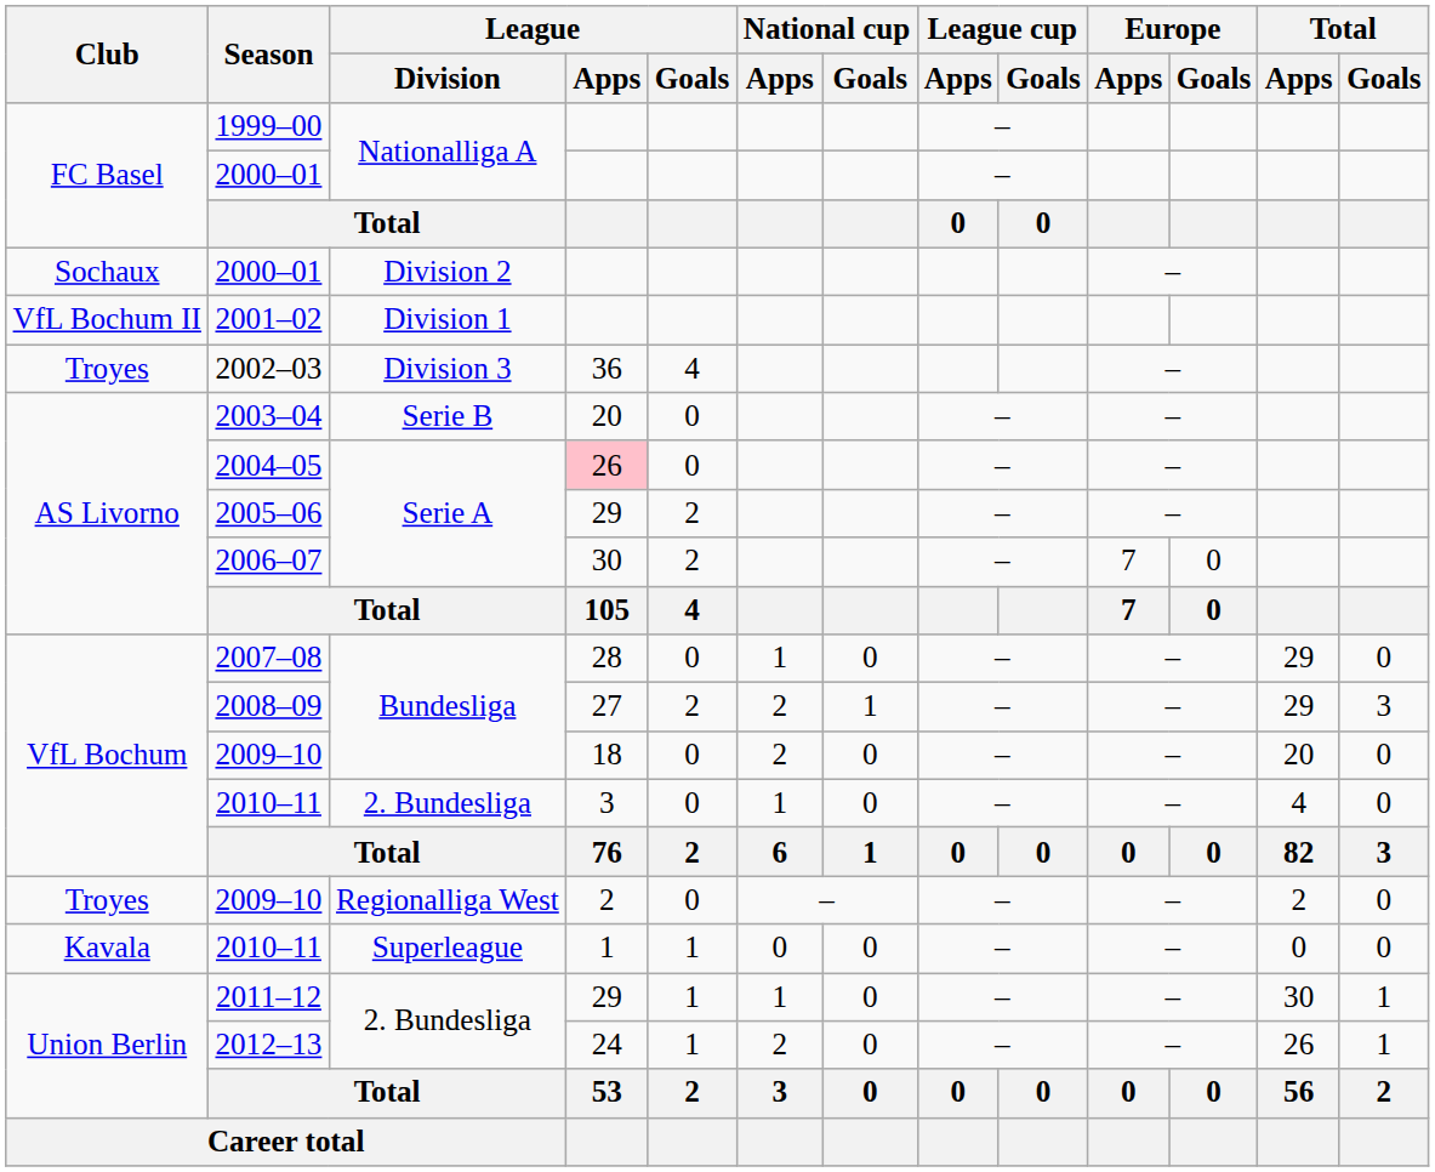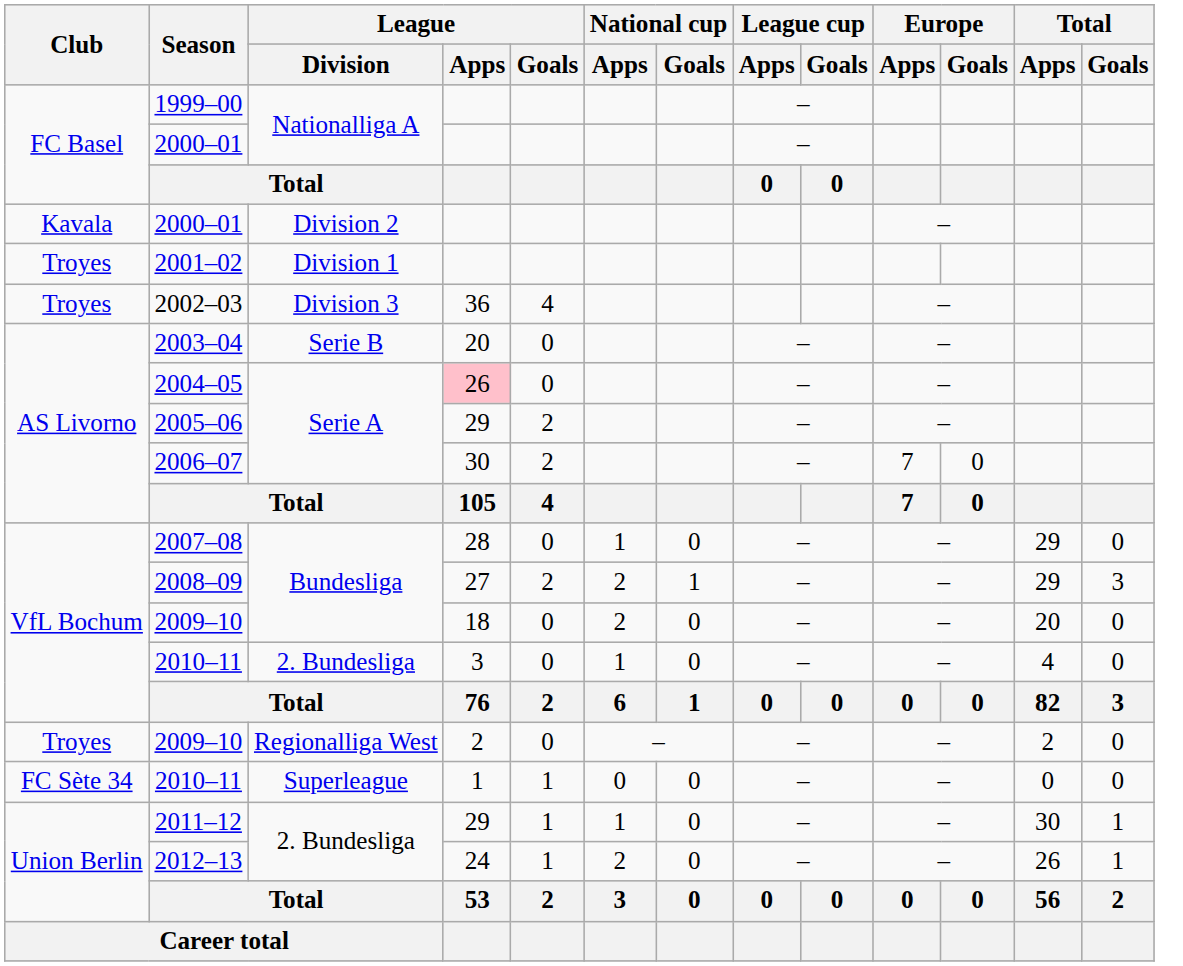2000–01 / Division 2 | Club: Sochaux -> Kavala
2001–02 | Club: VfL Bochum II -> Troyes
2010–11 / Superleague | Club: Kavala -> FC Sète 34
